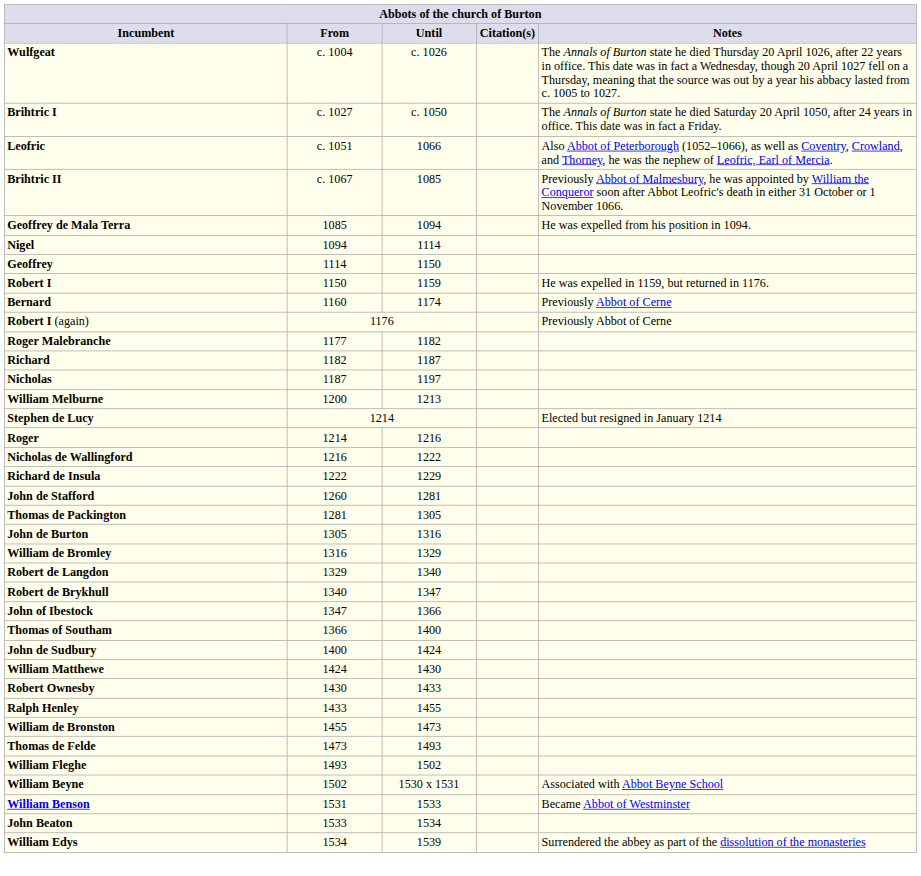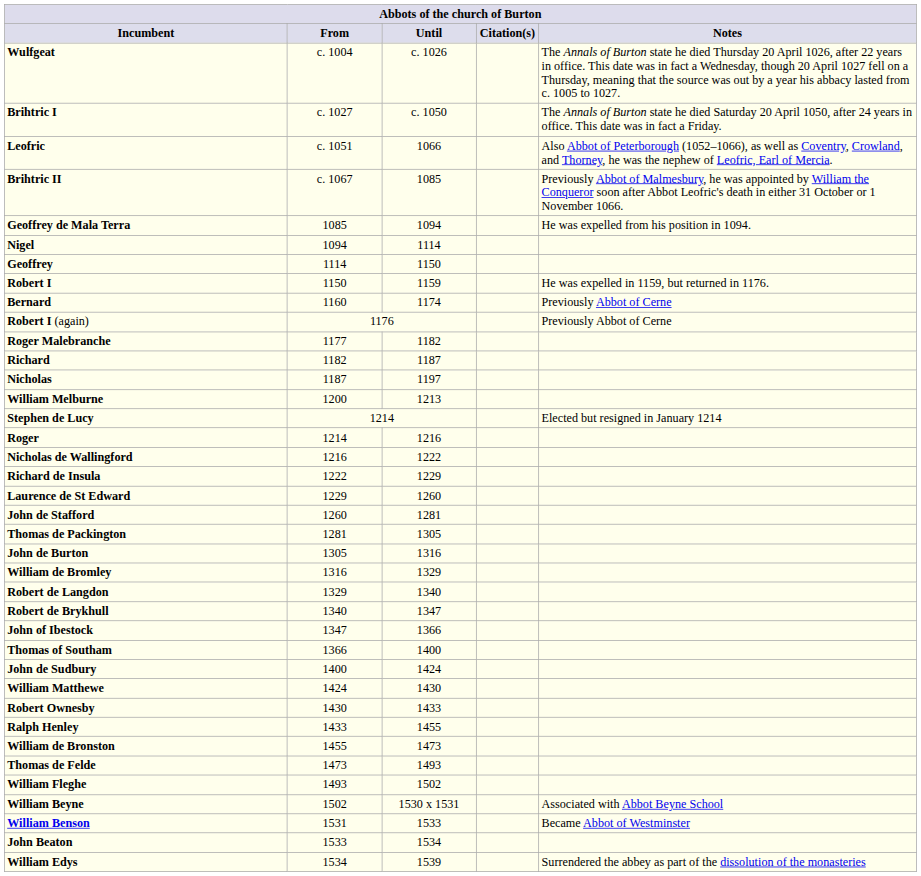+ row: Laurence de St Edward | 1229 | 1260
